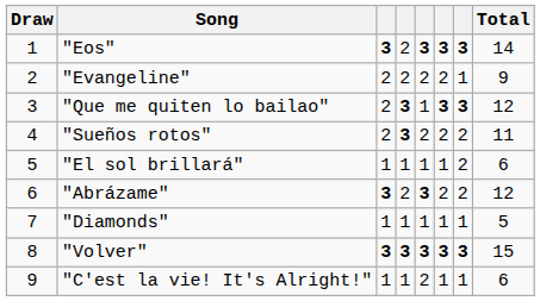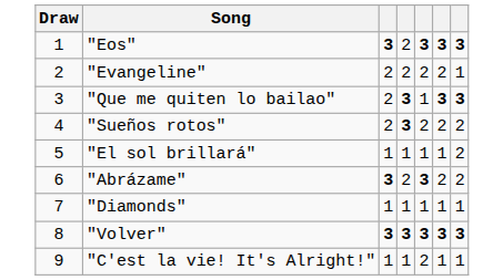- column: Total | 14 | 9 | 12 | 11 | 6 | 12 | 5 | 15 | 6
